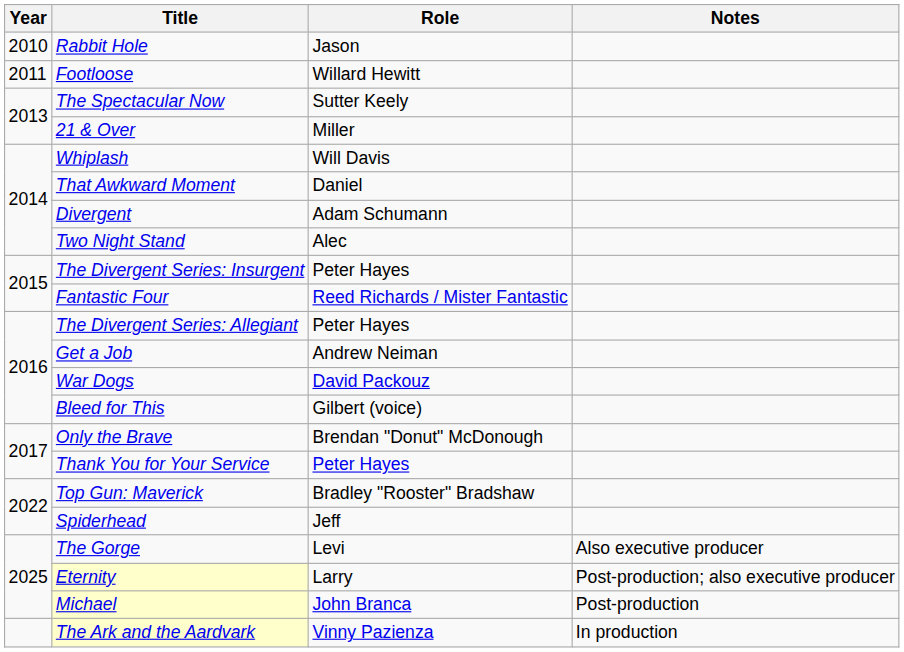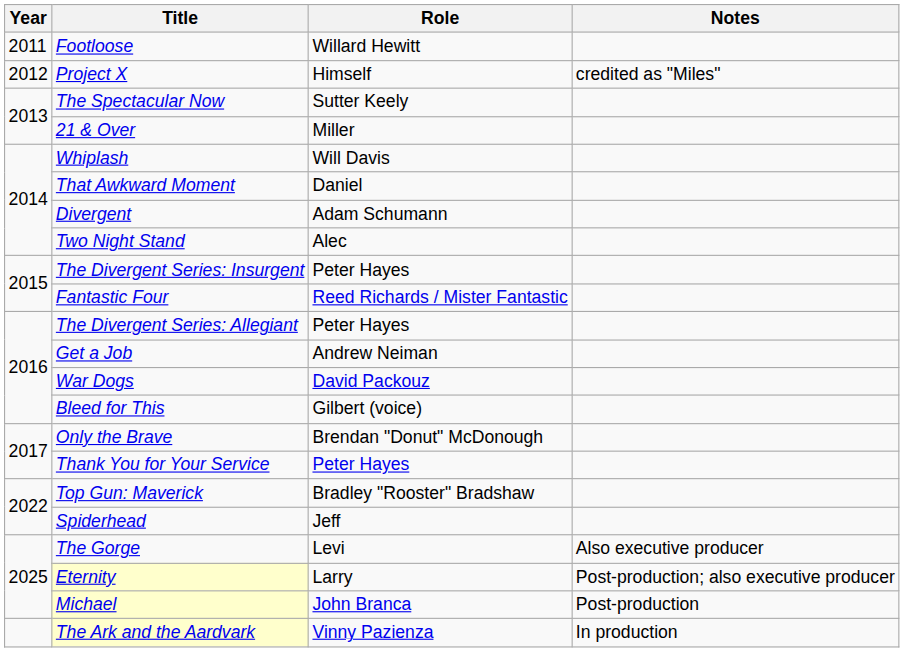- row: 2010 | Rabbit Hole | Jason
+ row: 2012 | Project X | Himself | credited as "Miles"
